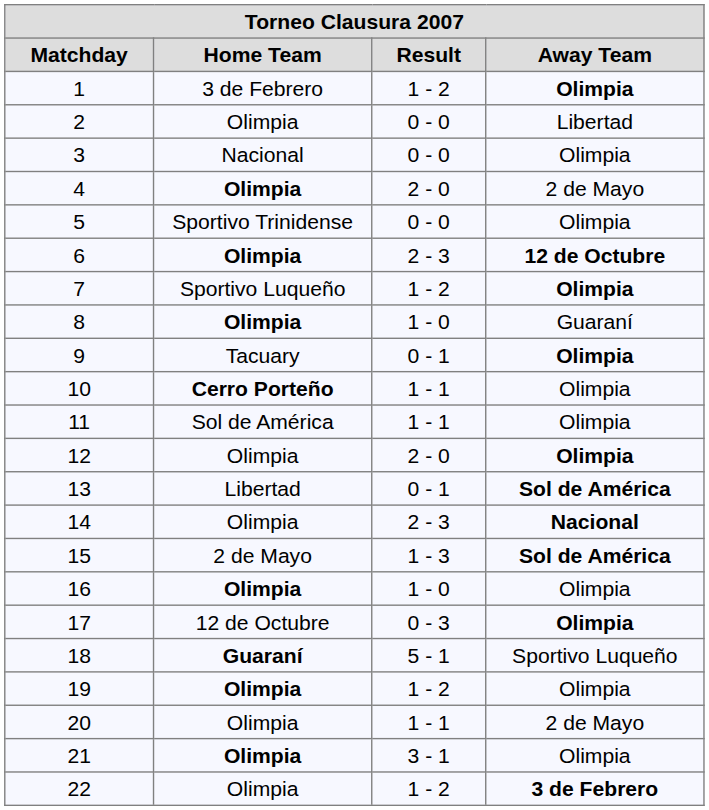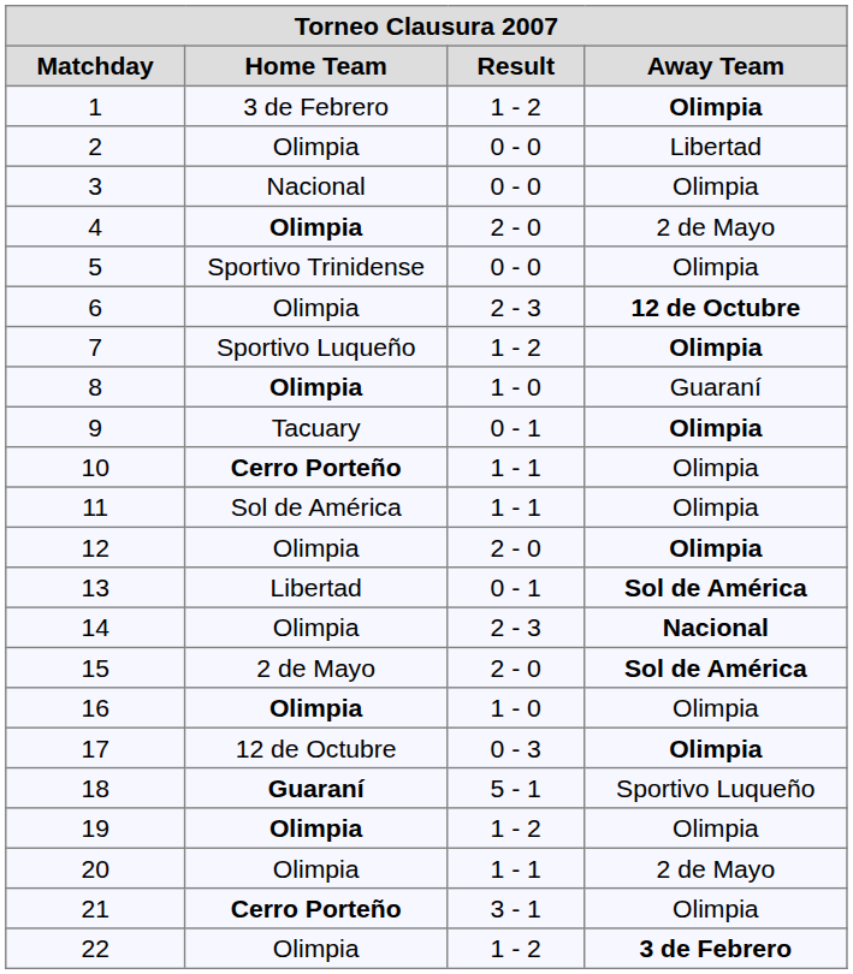6 | Home Team: bold -> normal
15 | Result: 1 - 3 -> 2 - 0
21 | Home Team: Olimpia -> Cerro Porteño
